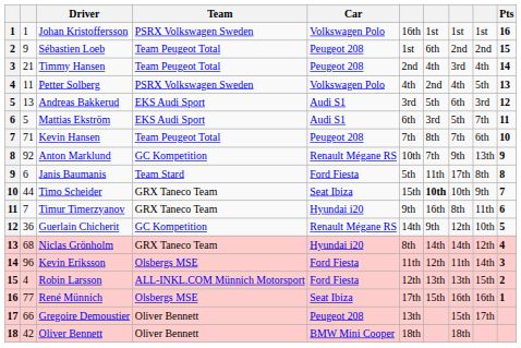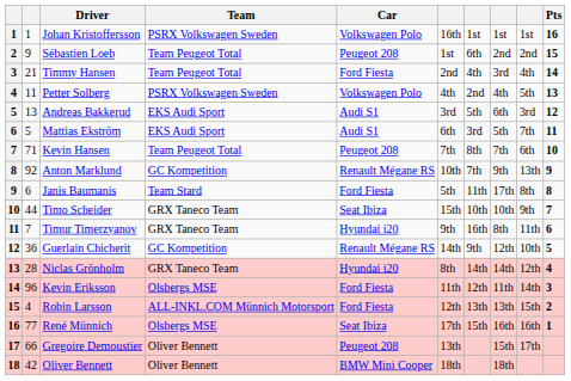Timmy Hansen | Car: Peugeot 208 -> Ford Fiesta
Timo Scheider | column 7: bold -> normal
Niclas Grönholm | column 2: 68 -> 28
